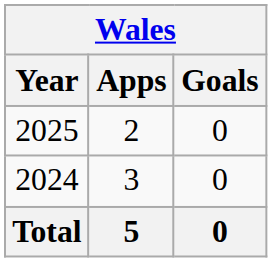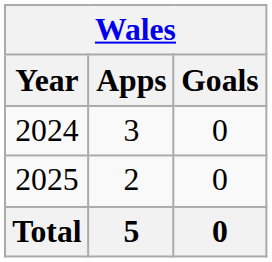rows swapped: 2024 <-> 2025
